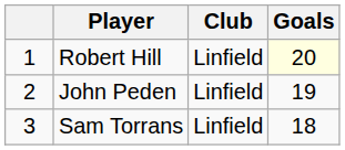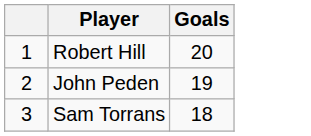- column: Club | Linfield | Linfield | Linfield
Robert Hill | Goals: lightyellow background -> no background
